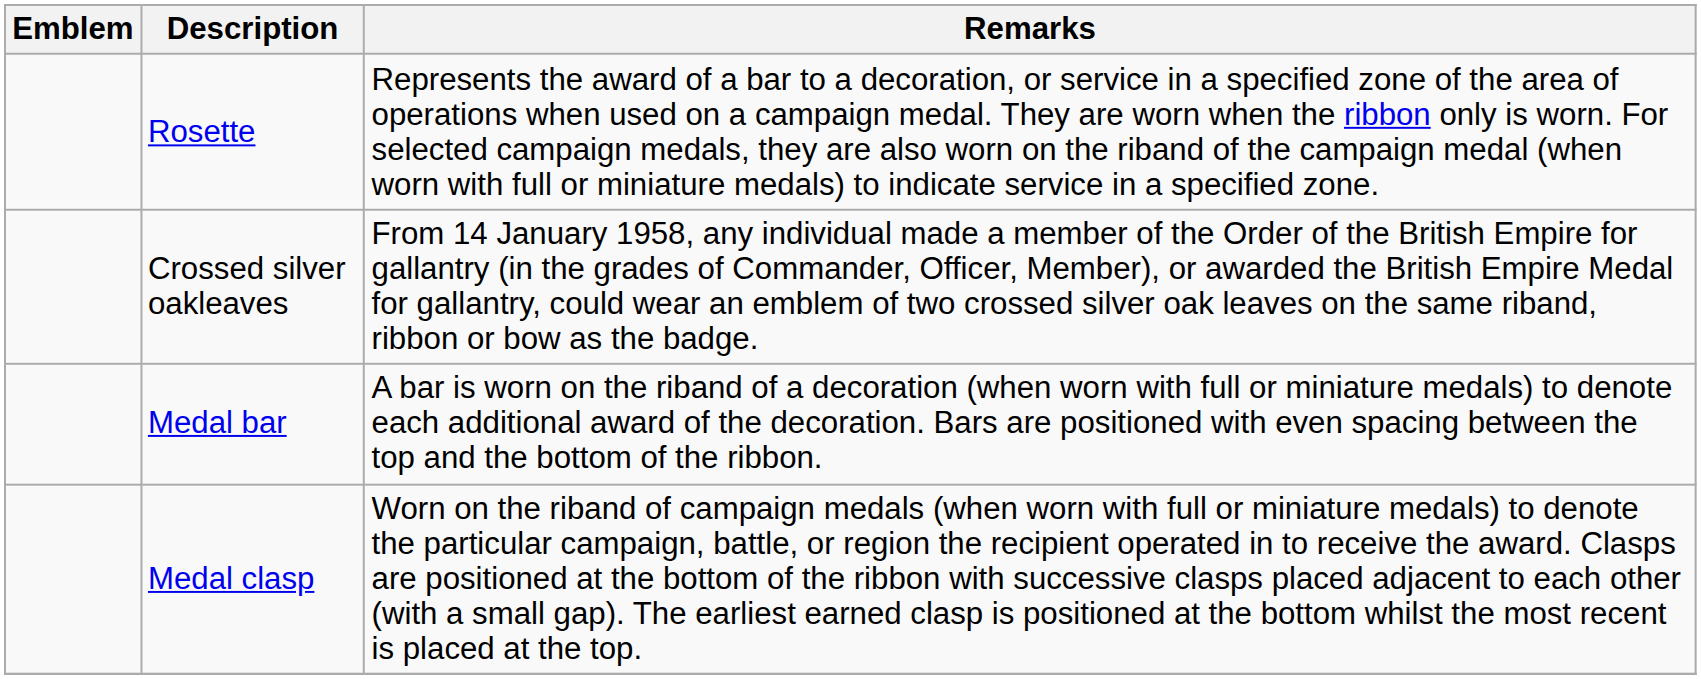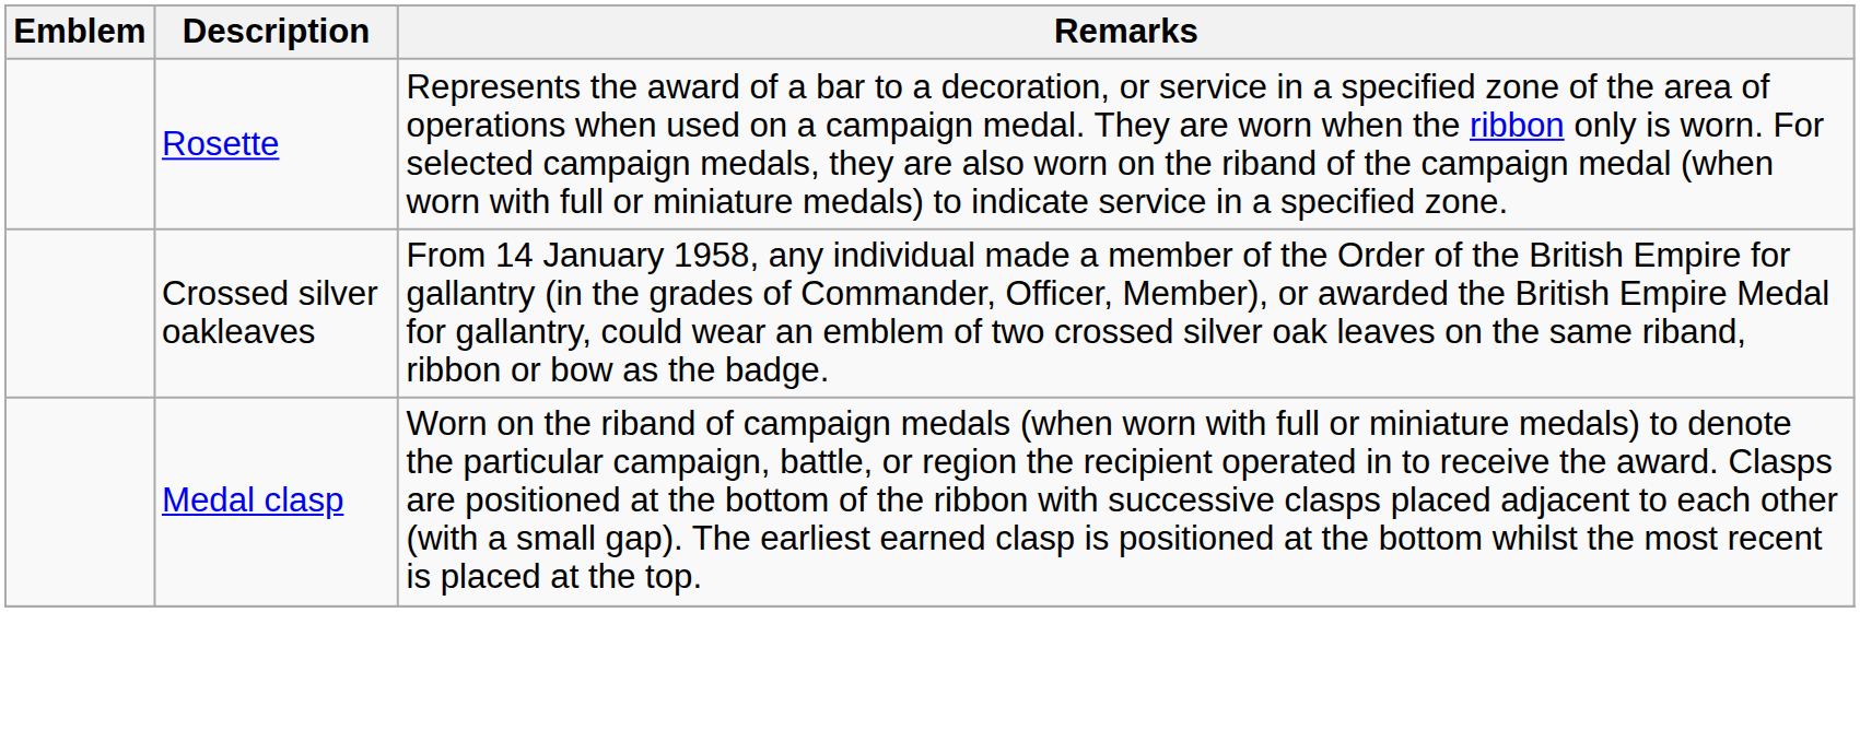- row: Medal bar | A bar is worn on the riband of a decoration (when worn with full or miniature medals) to denote each additional award of the decoration. Bars are positioned with even spacing between the top and the bottom of the ribbon.
